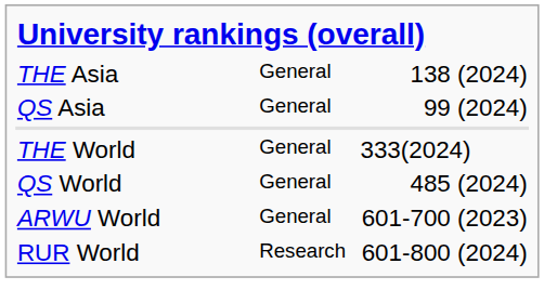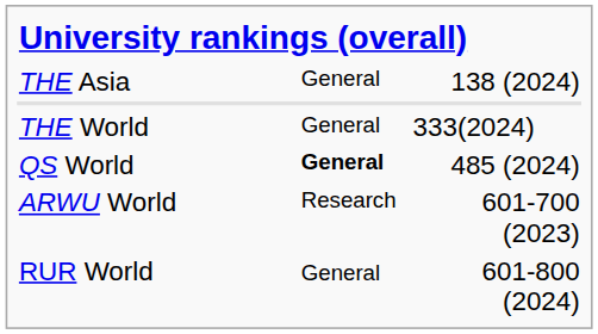- row: QS Asia | General | 99 (2024)
QS World | column 2: normal -> bold
ARWU World | column 2: General -> Research
RUR World | column 2: Research -> General
